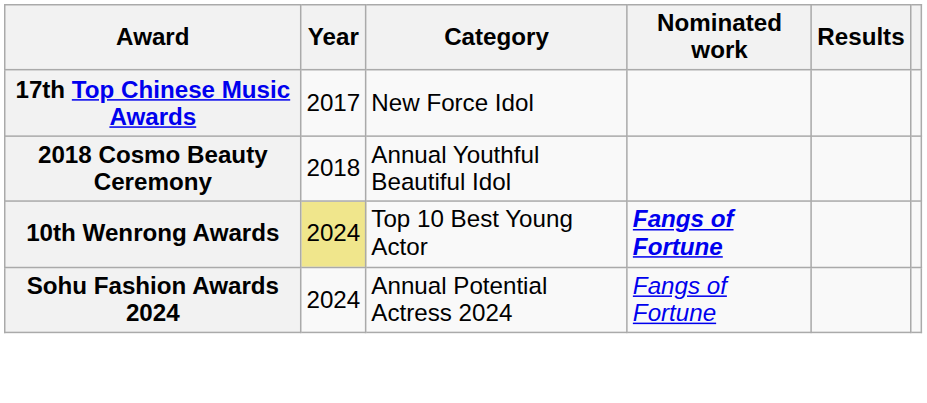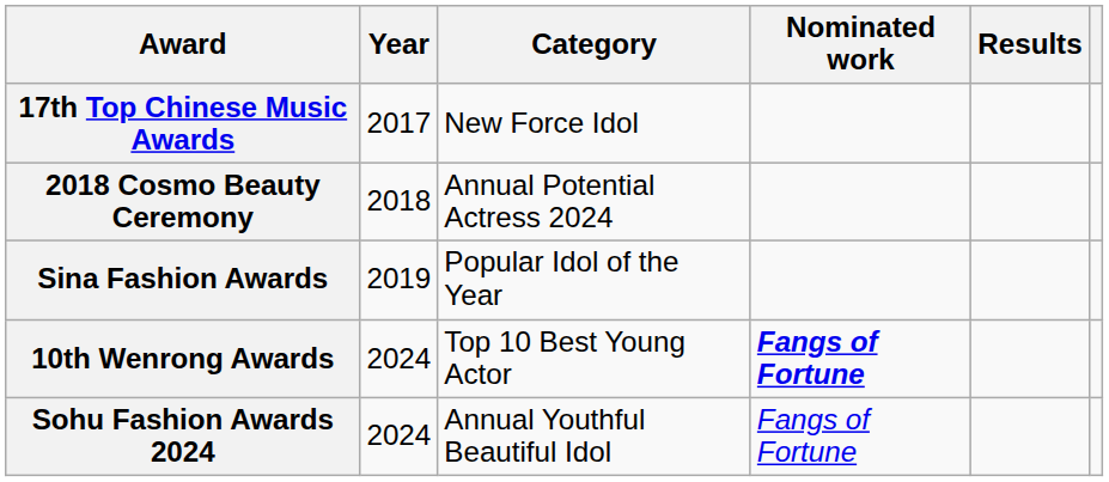2018 Cosmo Beauty Ceremony | Category: Annual Youthful Beautiful Idol -> Annual Potential Actress 2024
+ row: Sina Fashion Awards | 2019 | Popular Idol of the Year
10th Wenrong Awards | Year: khaki background -> no background
Sohu Fashion Awards 2024 | Category: Annual Potential Actress 2024 -> Annual Youthful Beautiful Idol
